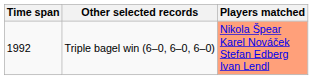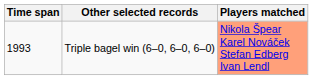Triple bagel win (6–0, 6–0, 6–0) | Time span: 1992 -> 1993
